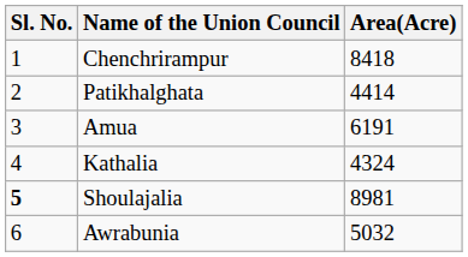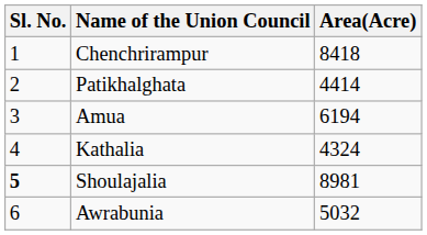Amua | Area(Acre): 6191 -> 6194
